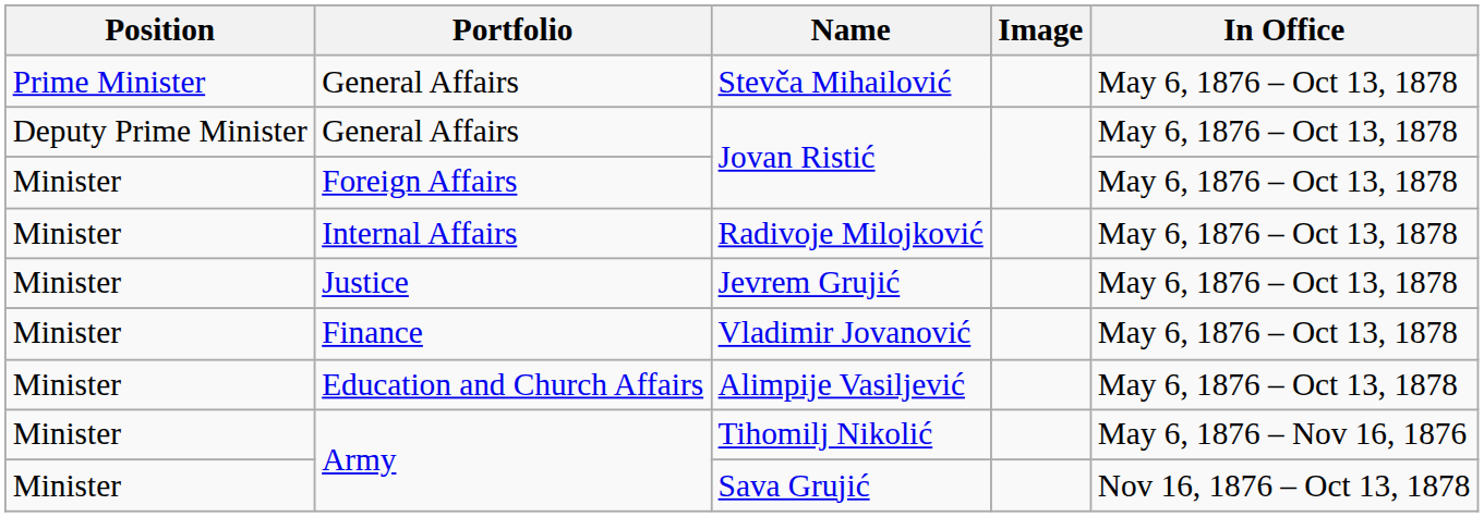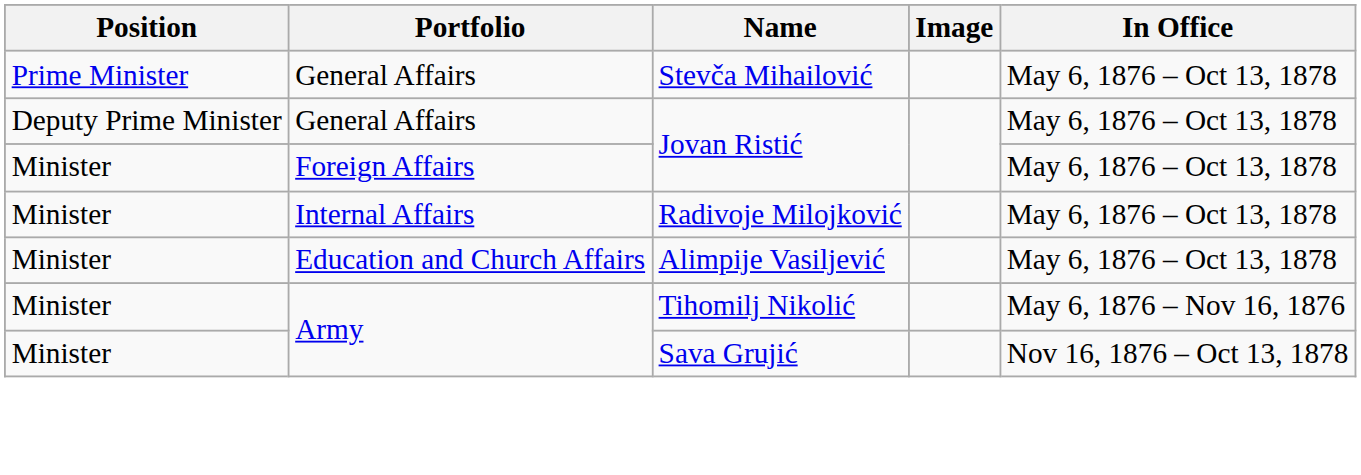- row: Minister | Justice | Jevrem Grujić | May 6, 1876 – Oct 13, 1878
- row: Minister | Finance | Vladimir Jovanović | May 6, 1876 – Oct 13, 1878
